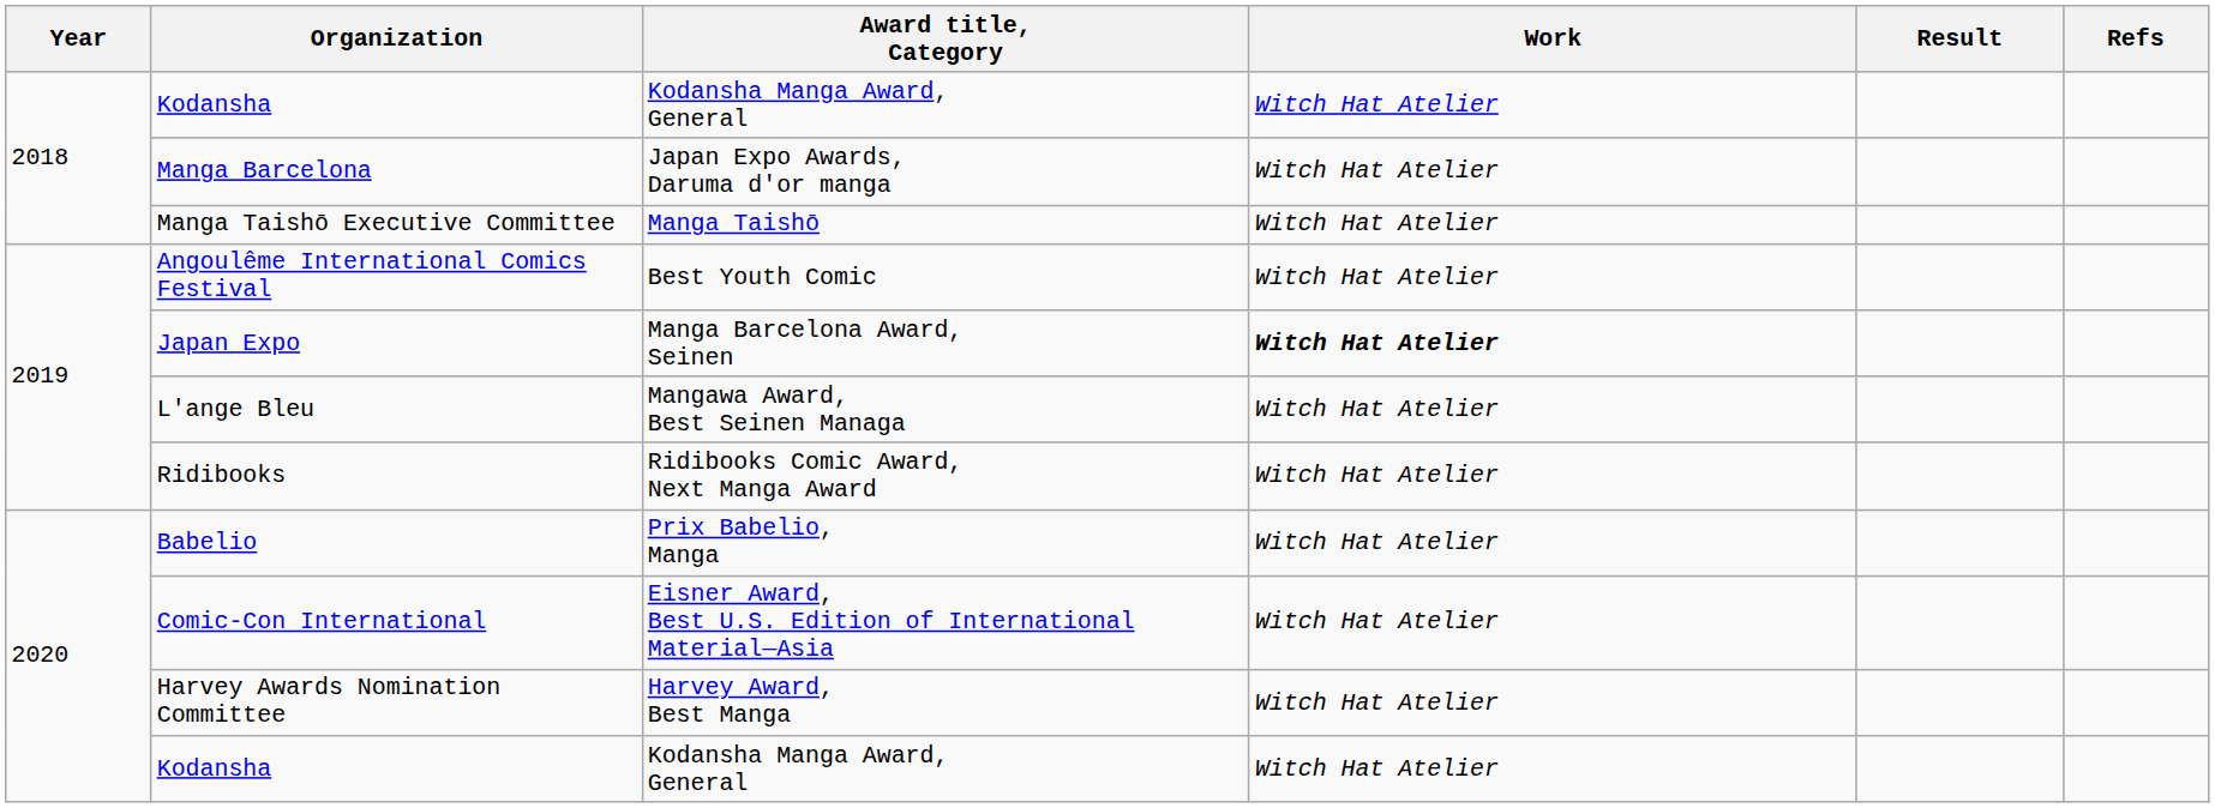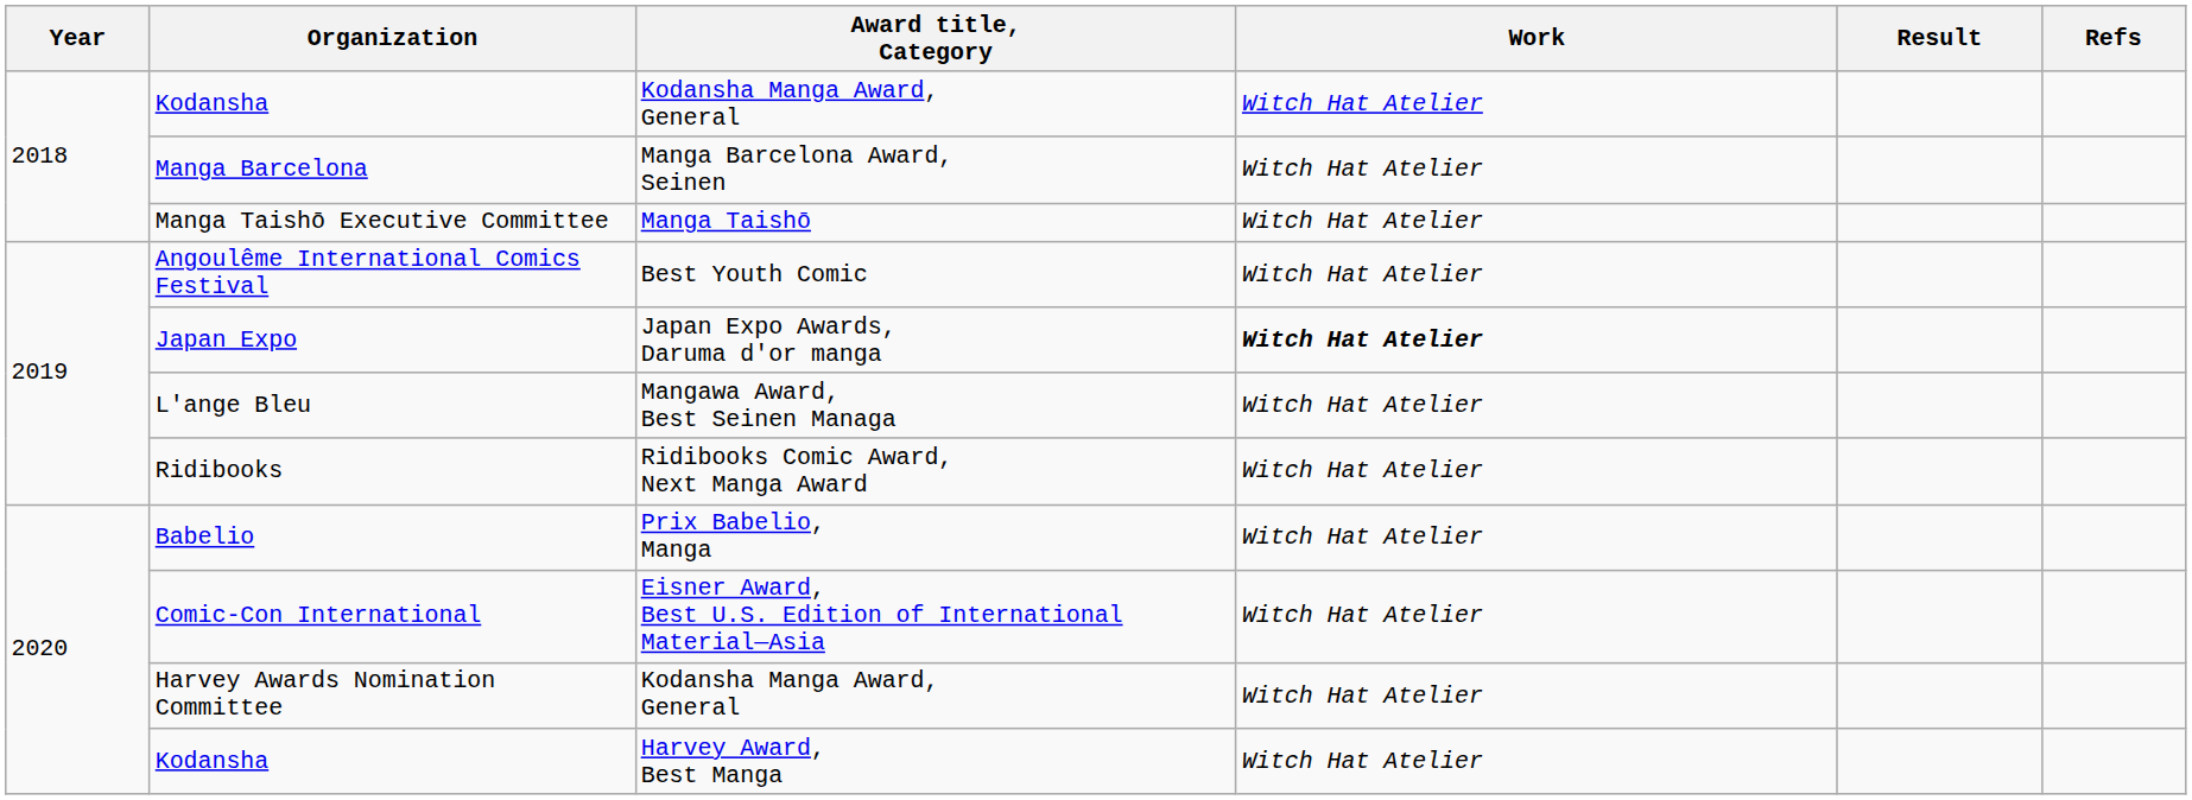Manga Barcelona | Award title, Category: Japan Expo Awards, Daruma d'or manga -> Manga Barcelona Award, Seinen
Japan Expo | Award title, Category: Manga Barcelona Award, Seinen -> Japan Expo Awards, Daruma d'or manga
Harvey Awards Nomination Committee | Award title, Category: Harvey Award, Best Manga -> Kodansha Manga Award, General
2020 / Kodansha | Award title, Category: Kodansha Manga Award, General -> Harvey Award, Best Manga
